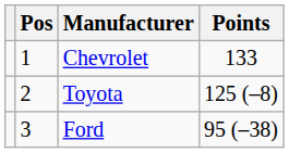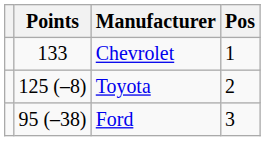columns swapped: Pos <-> Points
